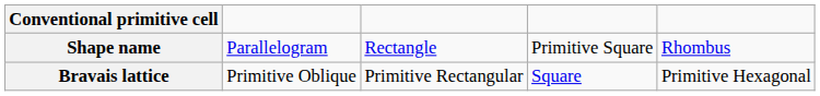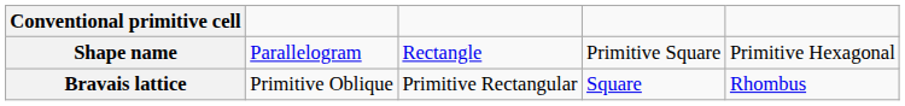Shape name | column 5: Rhombus -> Primitive Hexagonal
Bravais lattice | column 5: Primitive Hexagonal -> Rhombus
